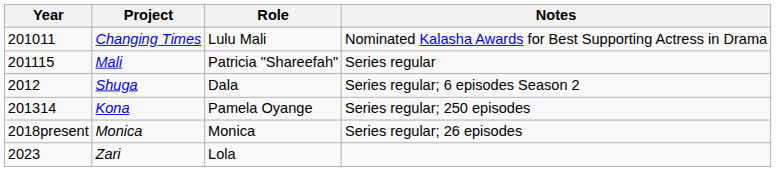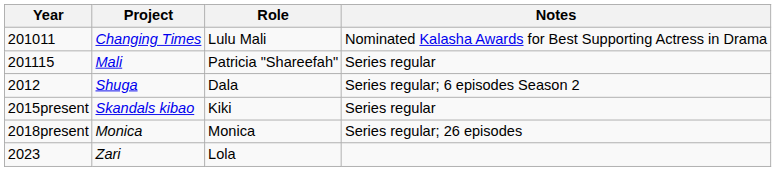- row: 201314 | Kona | Pamela Oyange | Series regular; 250 episodes
+ row: 2015present | Skandals kibao | Kiki | Series regular
